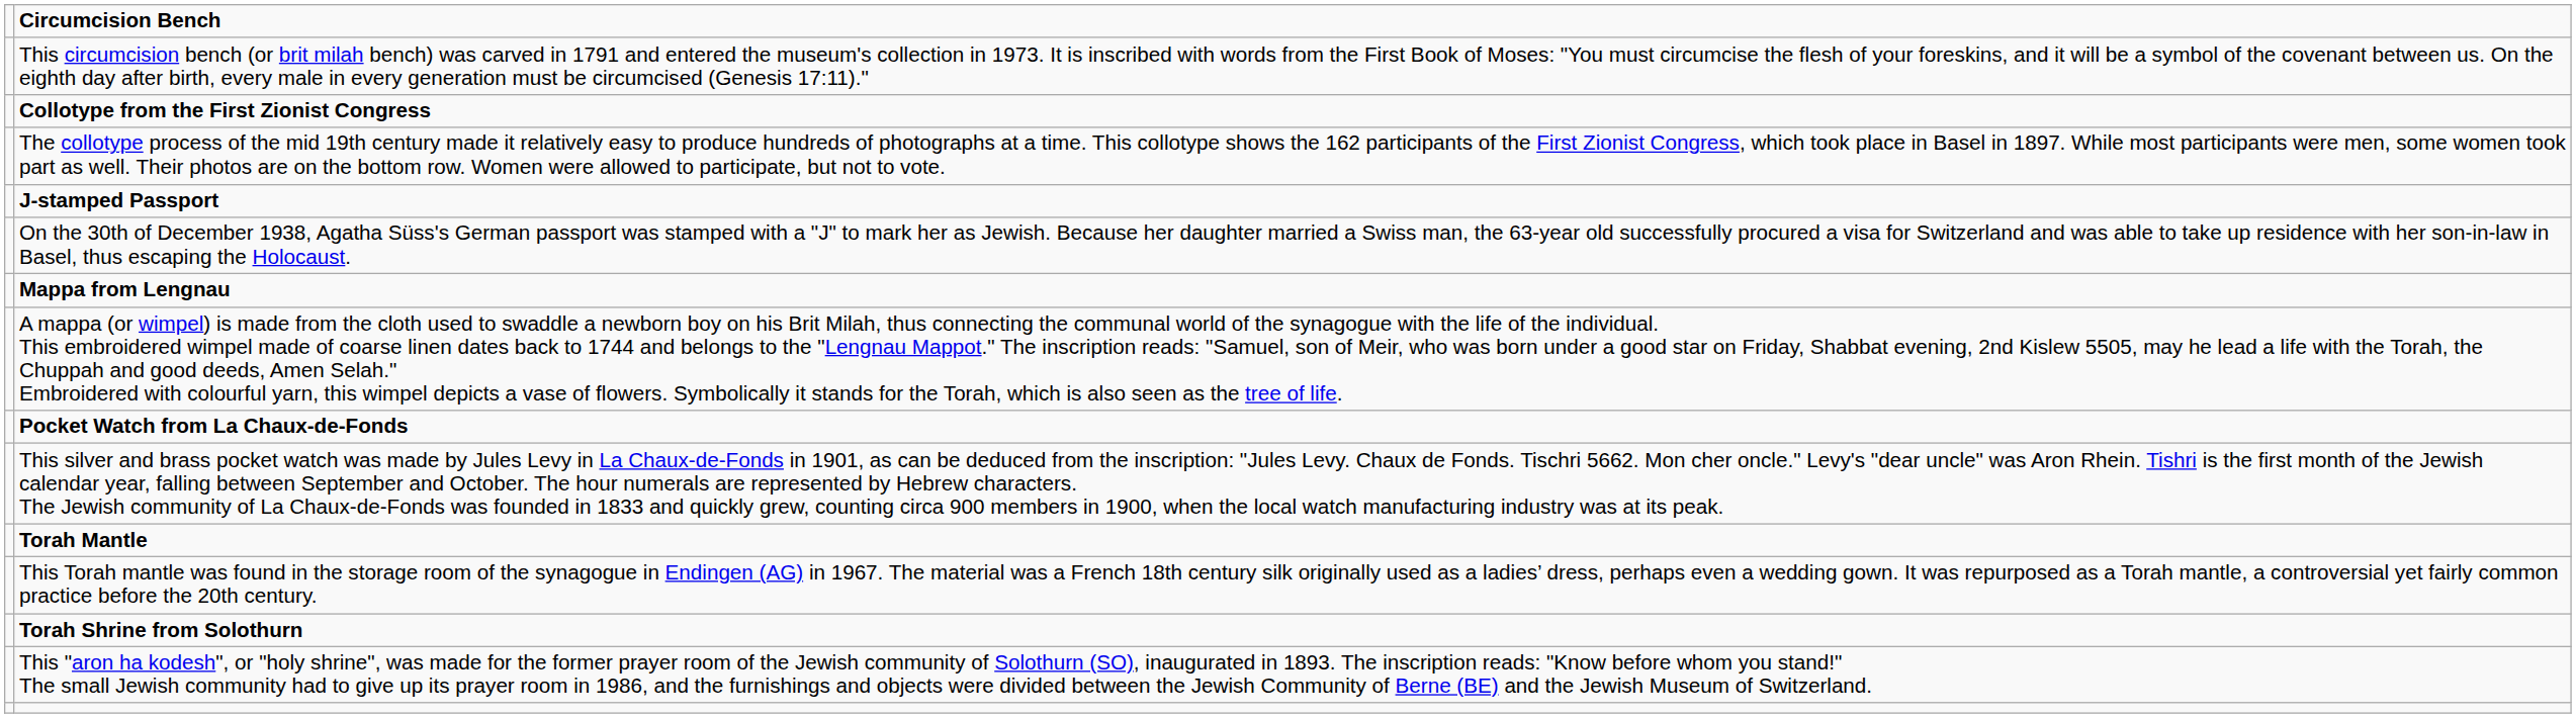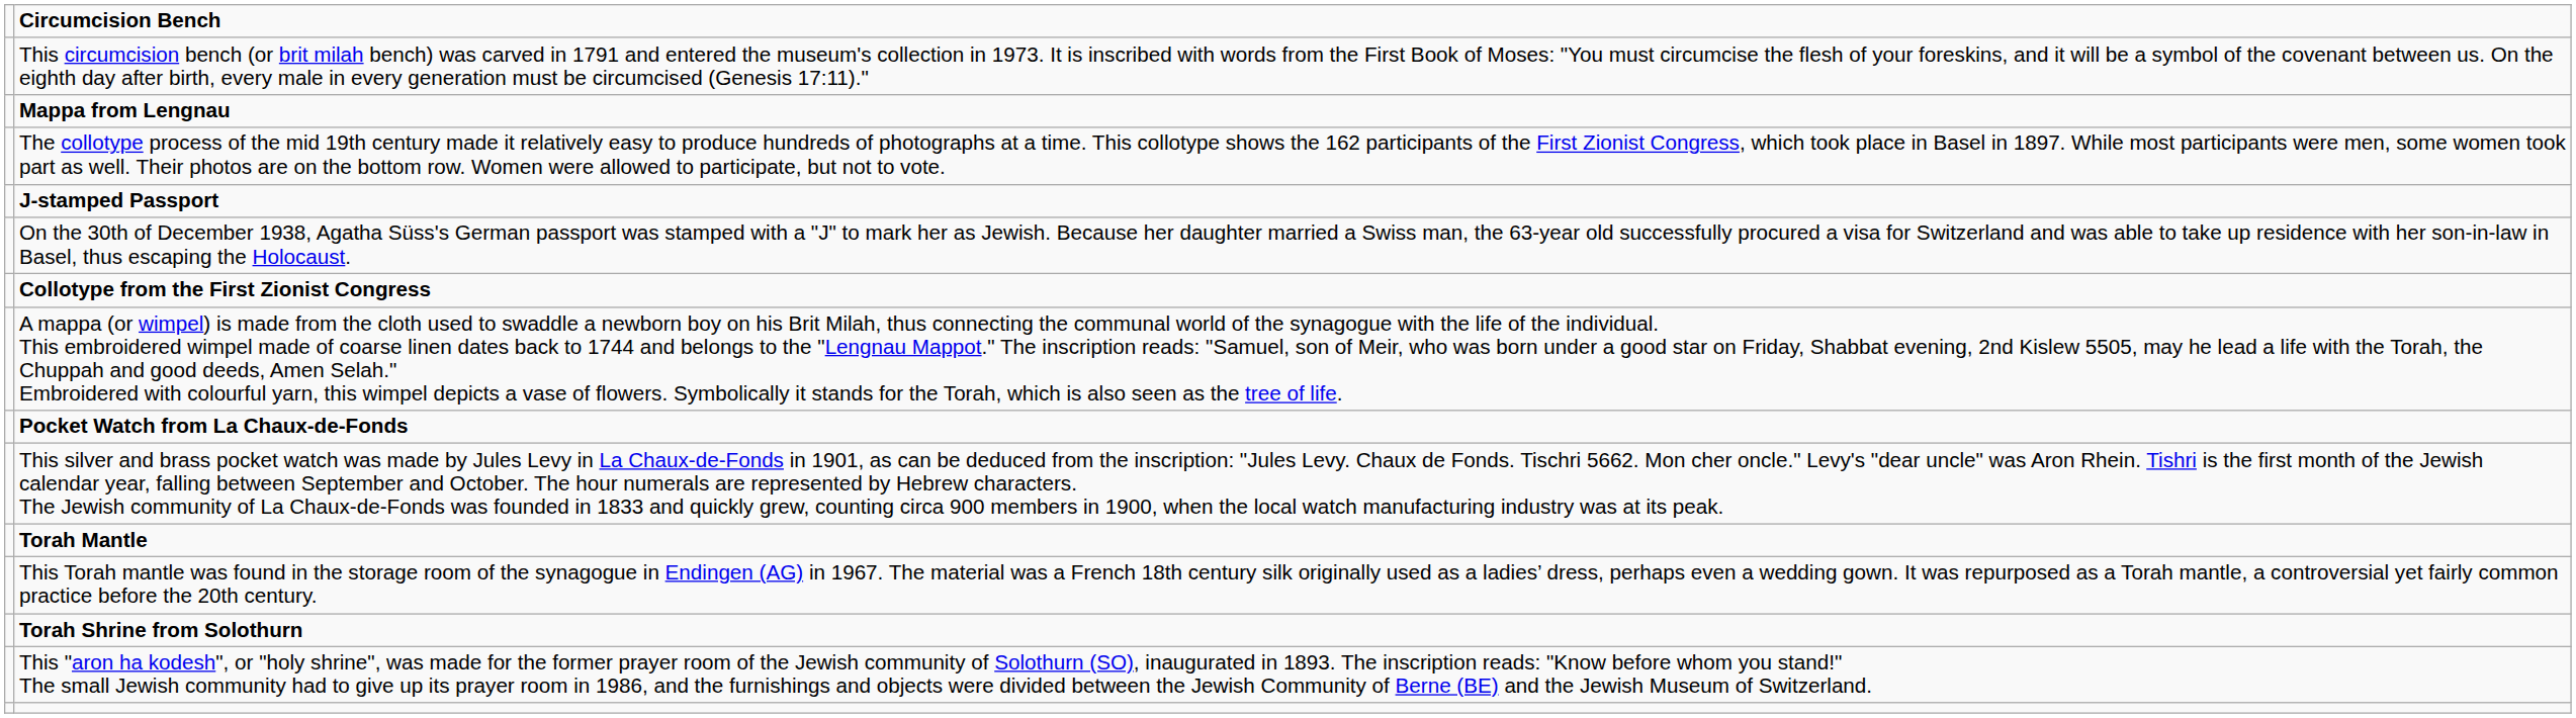rows swapped: Collotype from the First Zionist Congress <-> Mappa from Lengnau
